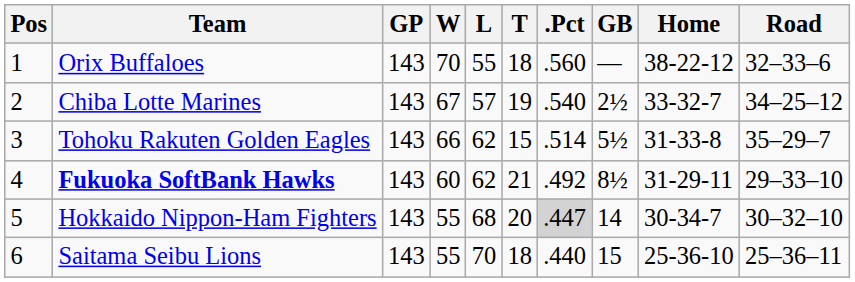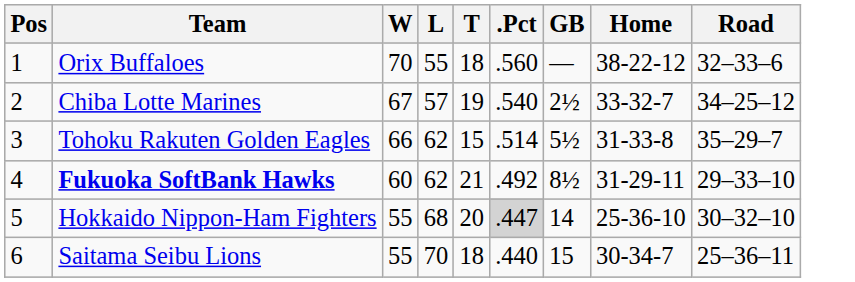- column: GP | 143 | 143 | 143 | 143 | 143 | 143
Hokkaido Nippon-Ham Fighters | Home: 30-34-7 -> 25-36-10
Saitama Seibu Lions | Home: 25-36-10 -> 30-34-7
